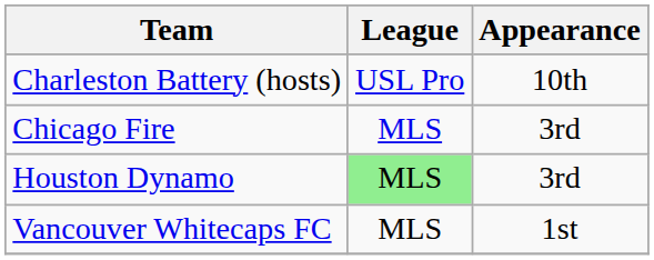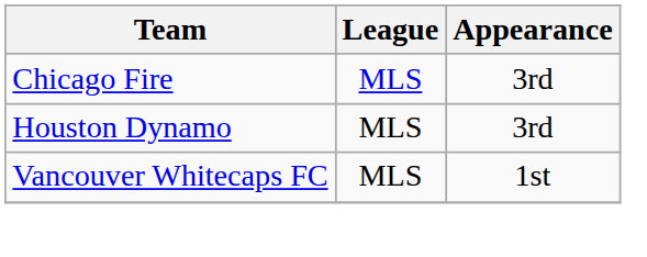- row: Charleston Battery (hosts) | USL Pro | 10th
Houston Dynamo | League: lightgreen background -> no background
